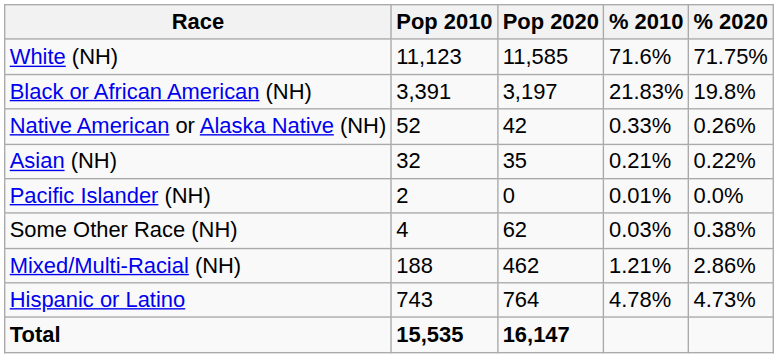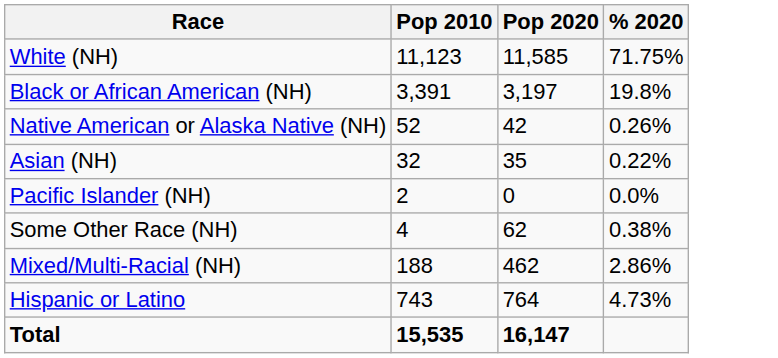- column: % 2010 | 71.6% | 21.83% | 0.33% | 0.21% | 0.01% | 0.03% | 1.21% | 4.78%
